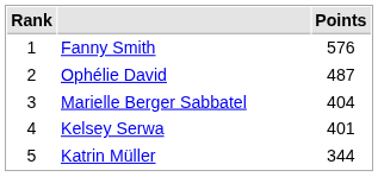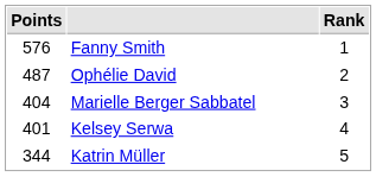columns swapped: Rank <-> Points
